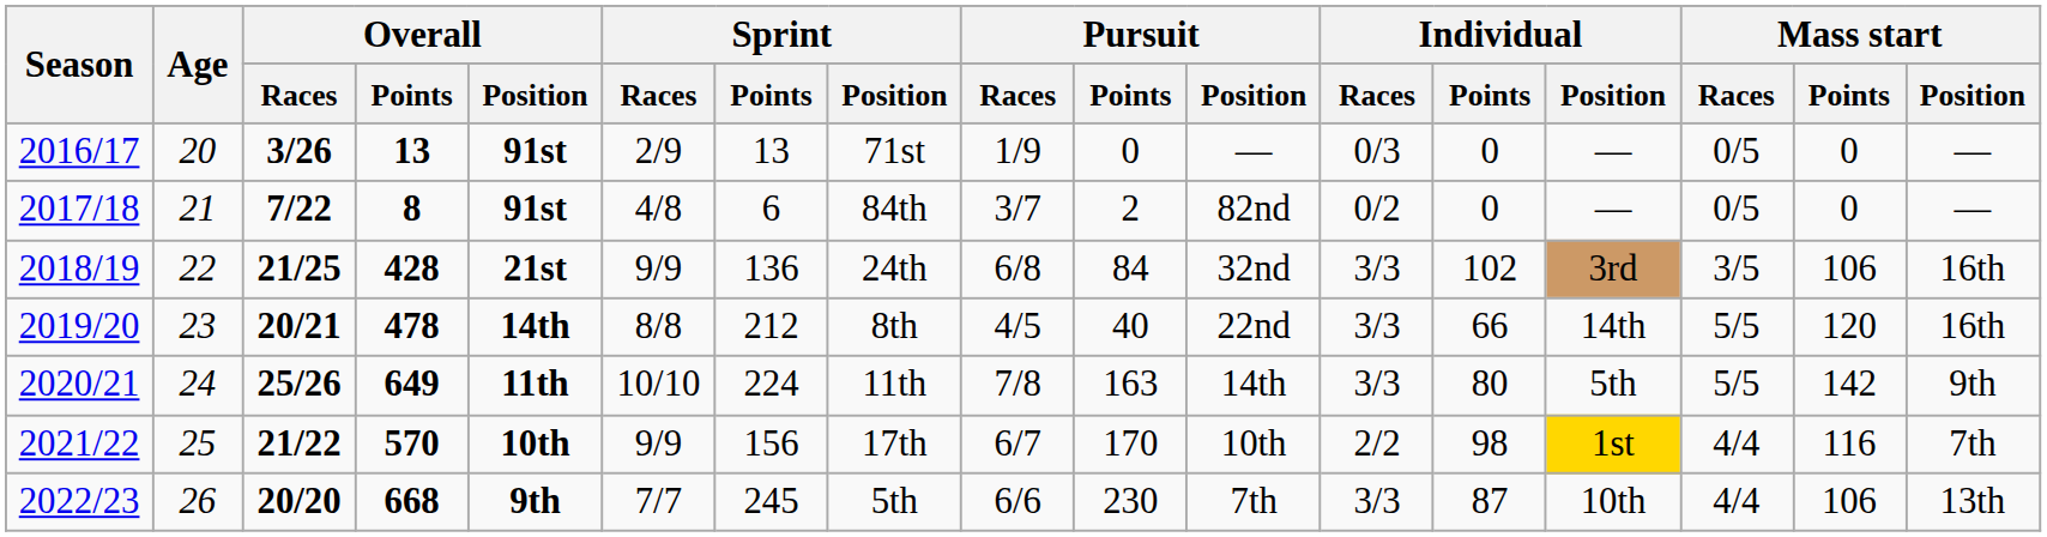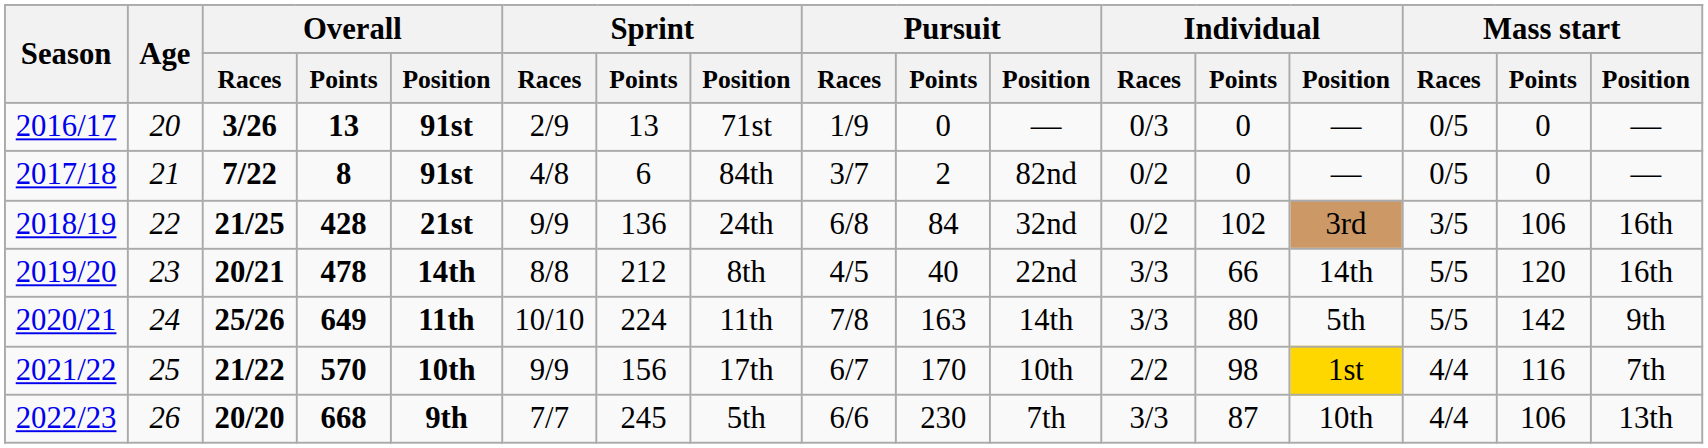2018/19 | Individual / Races: 3/3 -> 0/2
